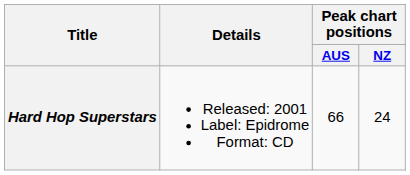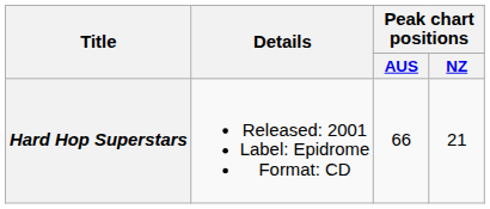Hard Hop Superstars | Peak chart positions / NZ: 24 -> 21
